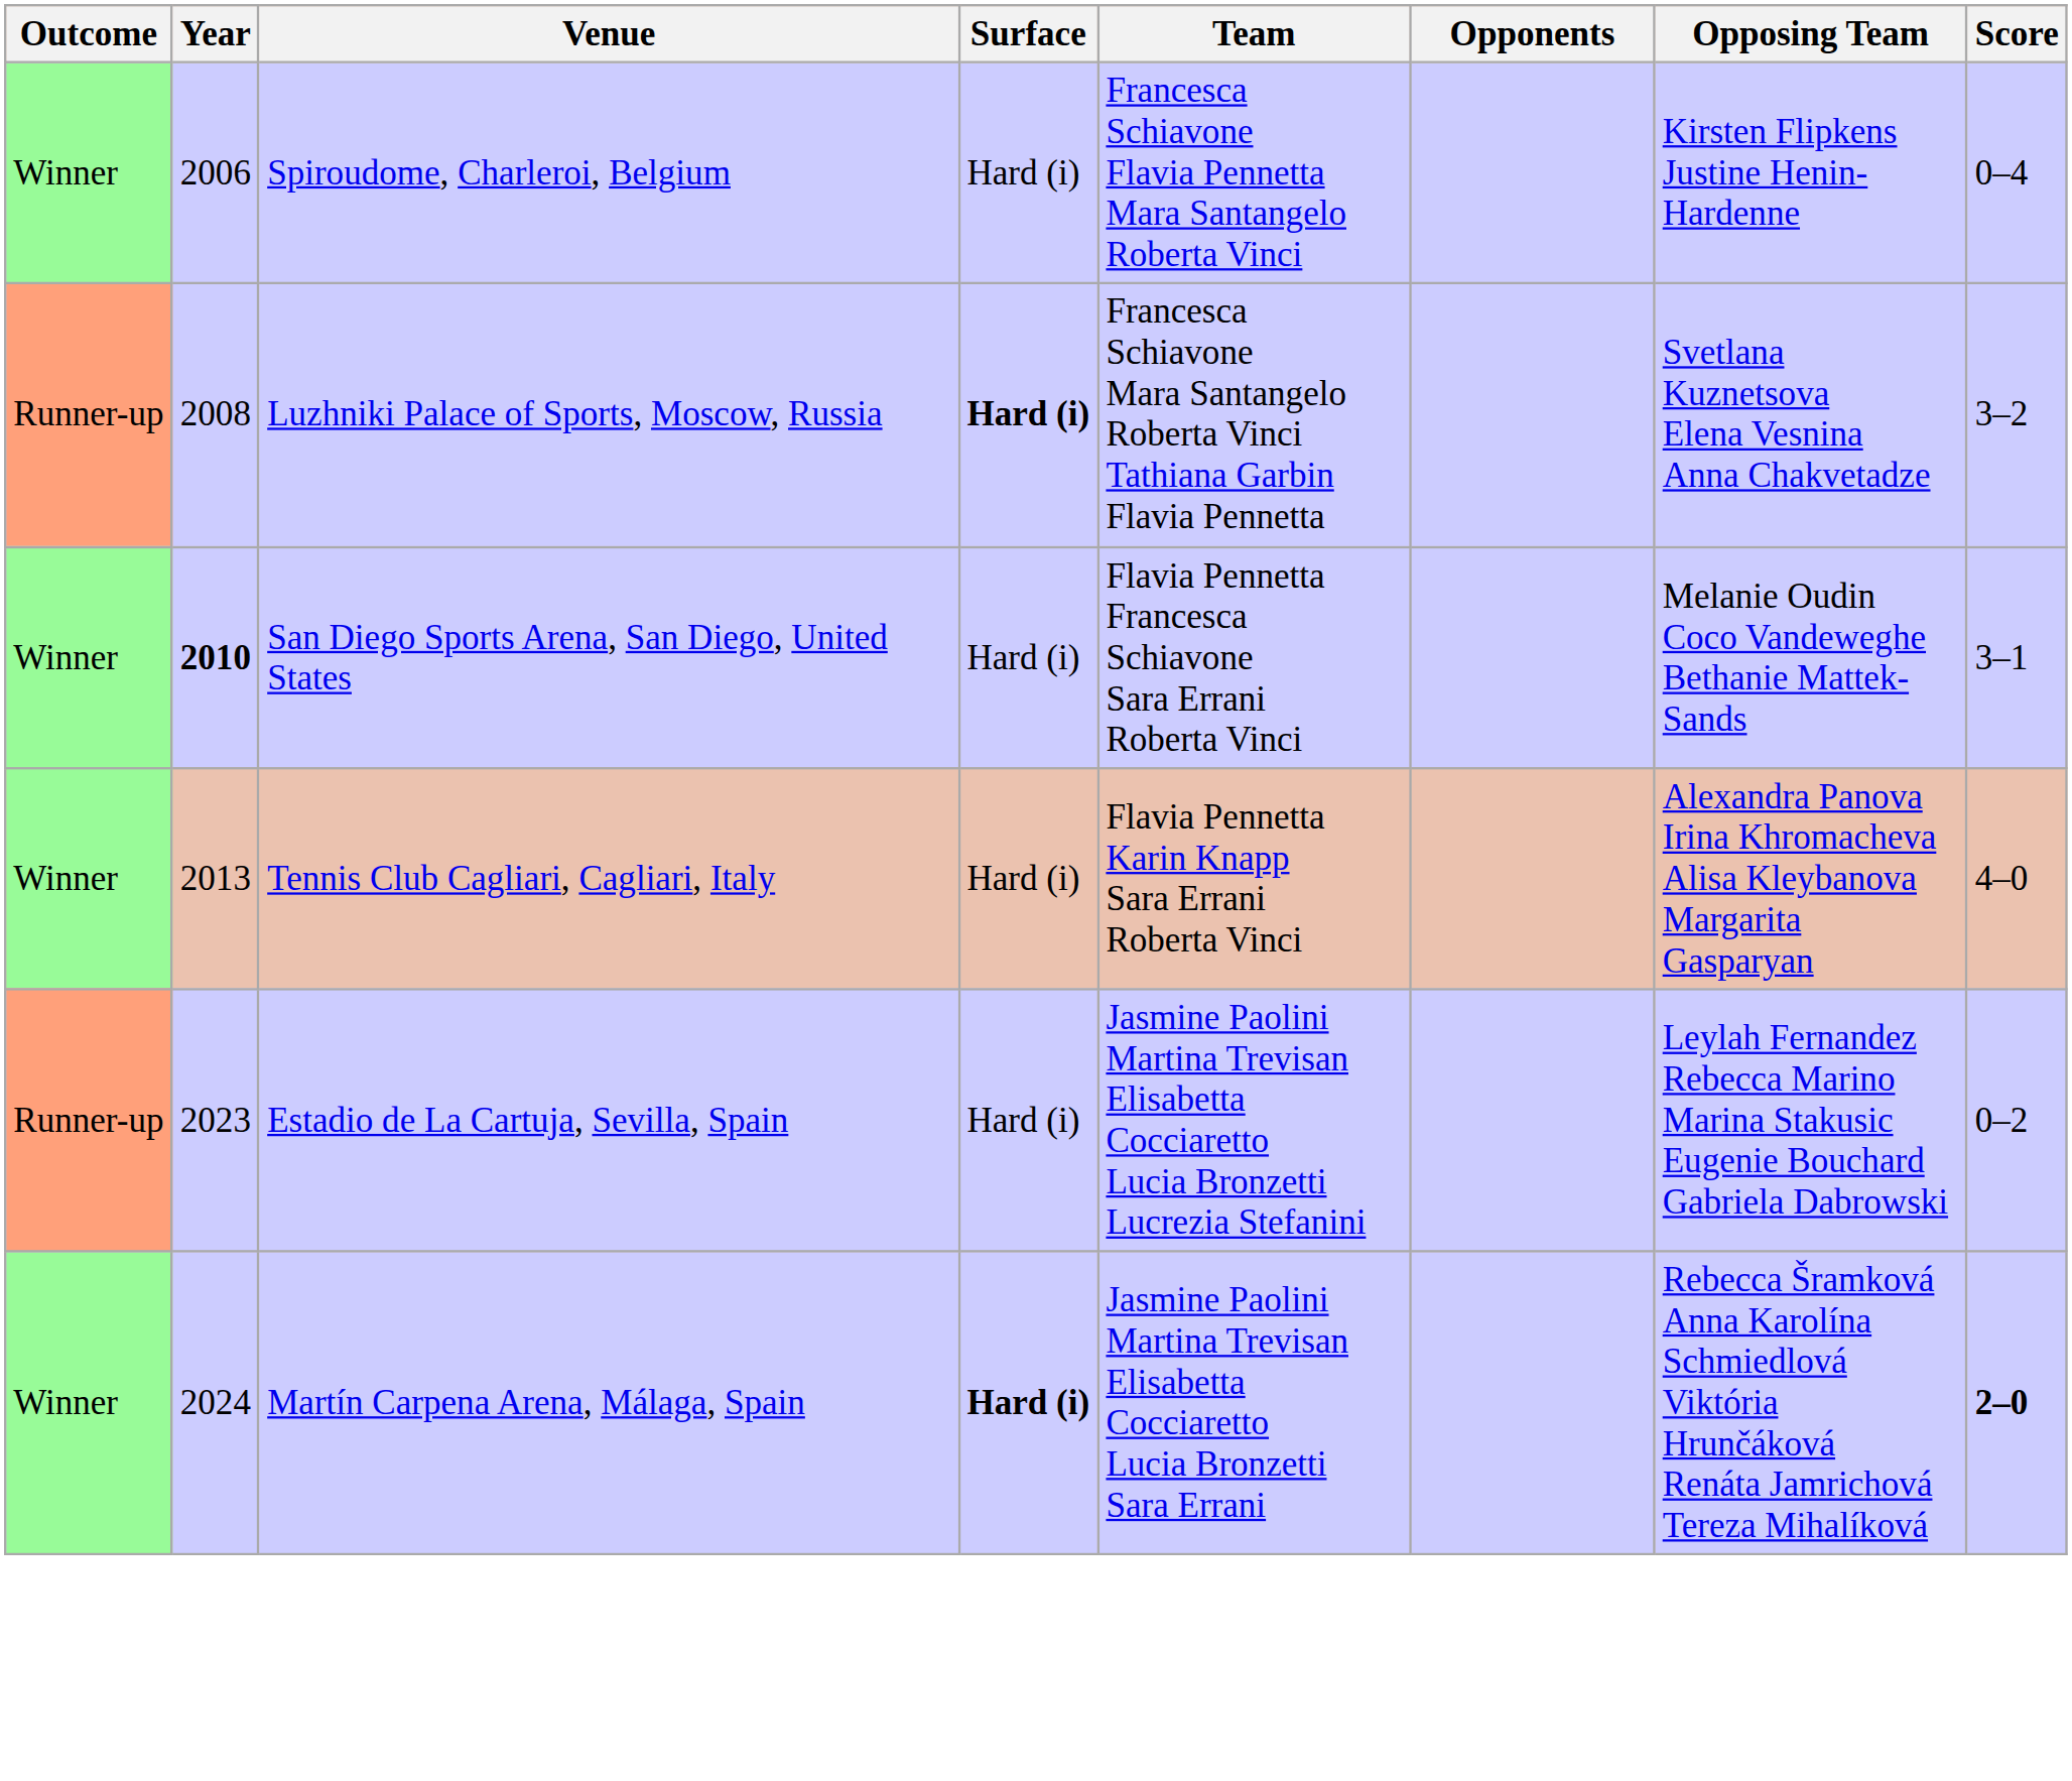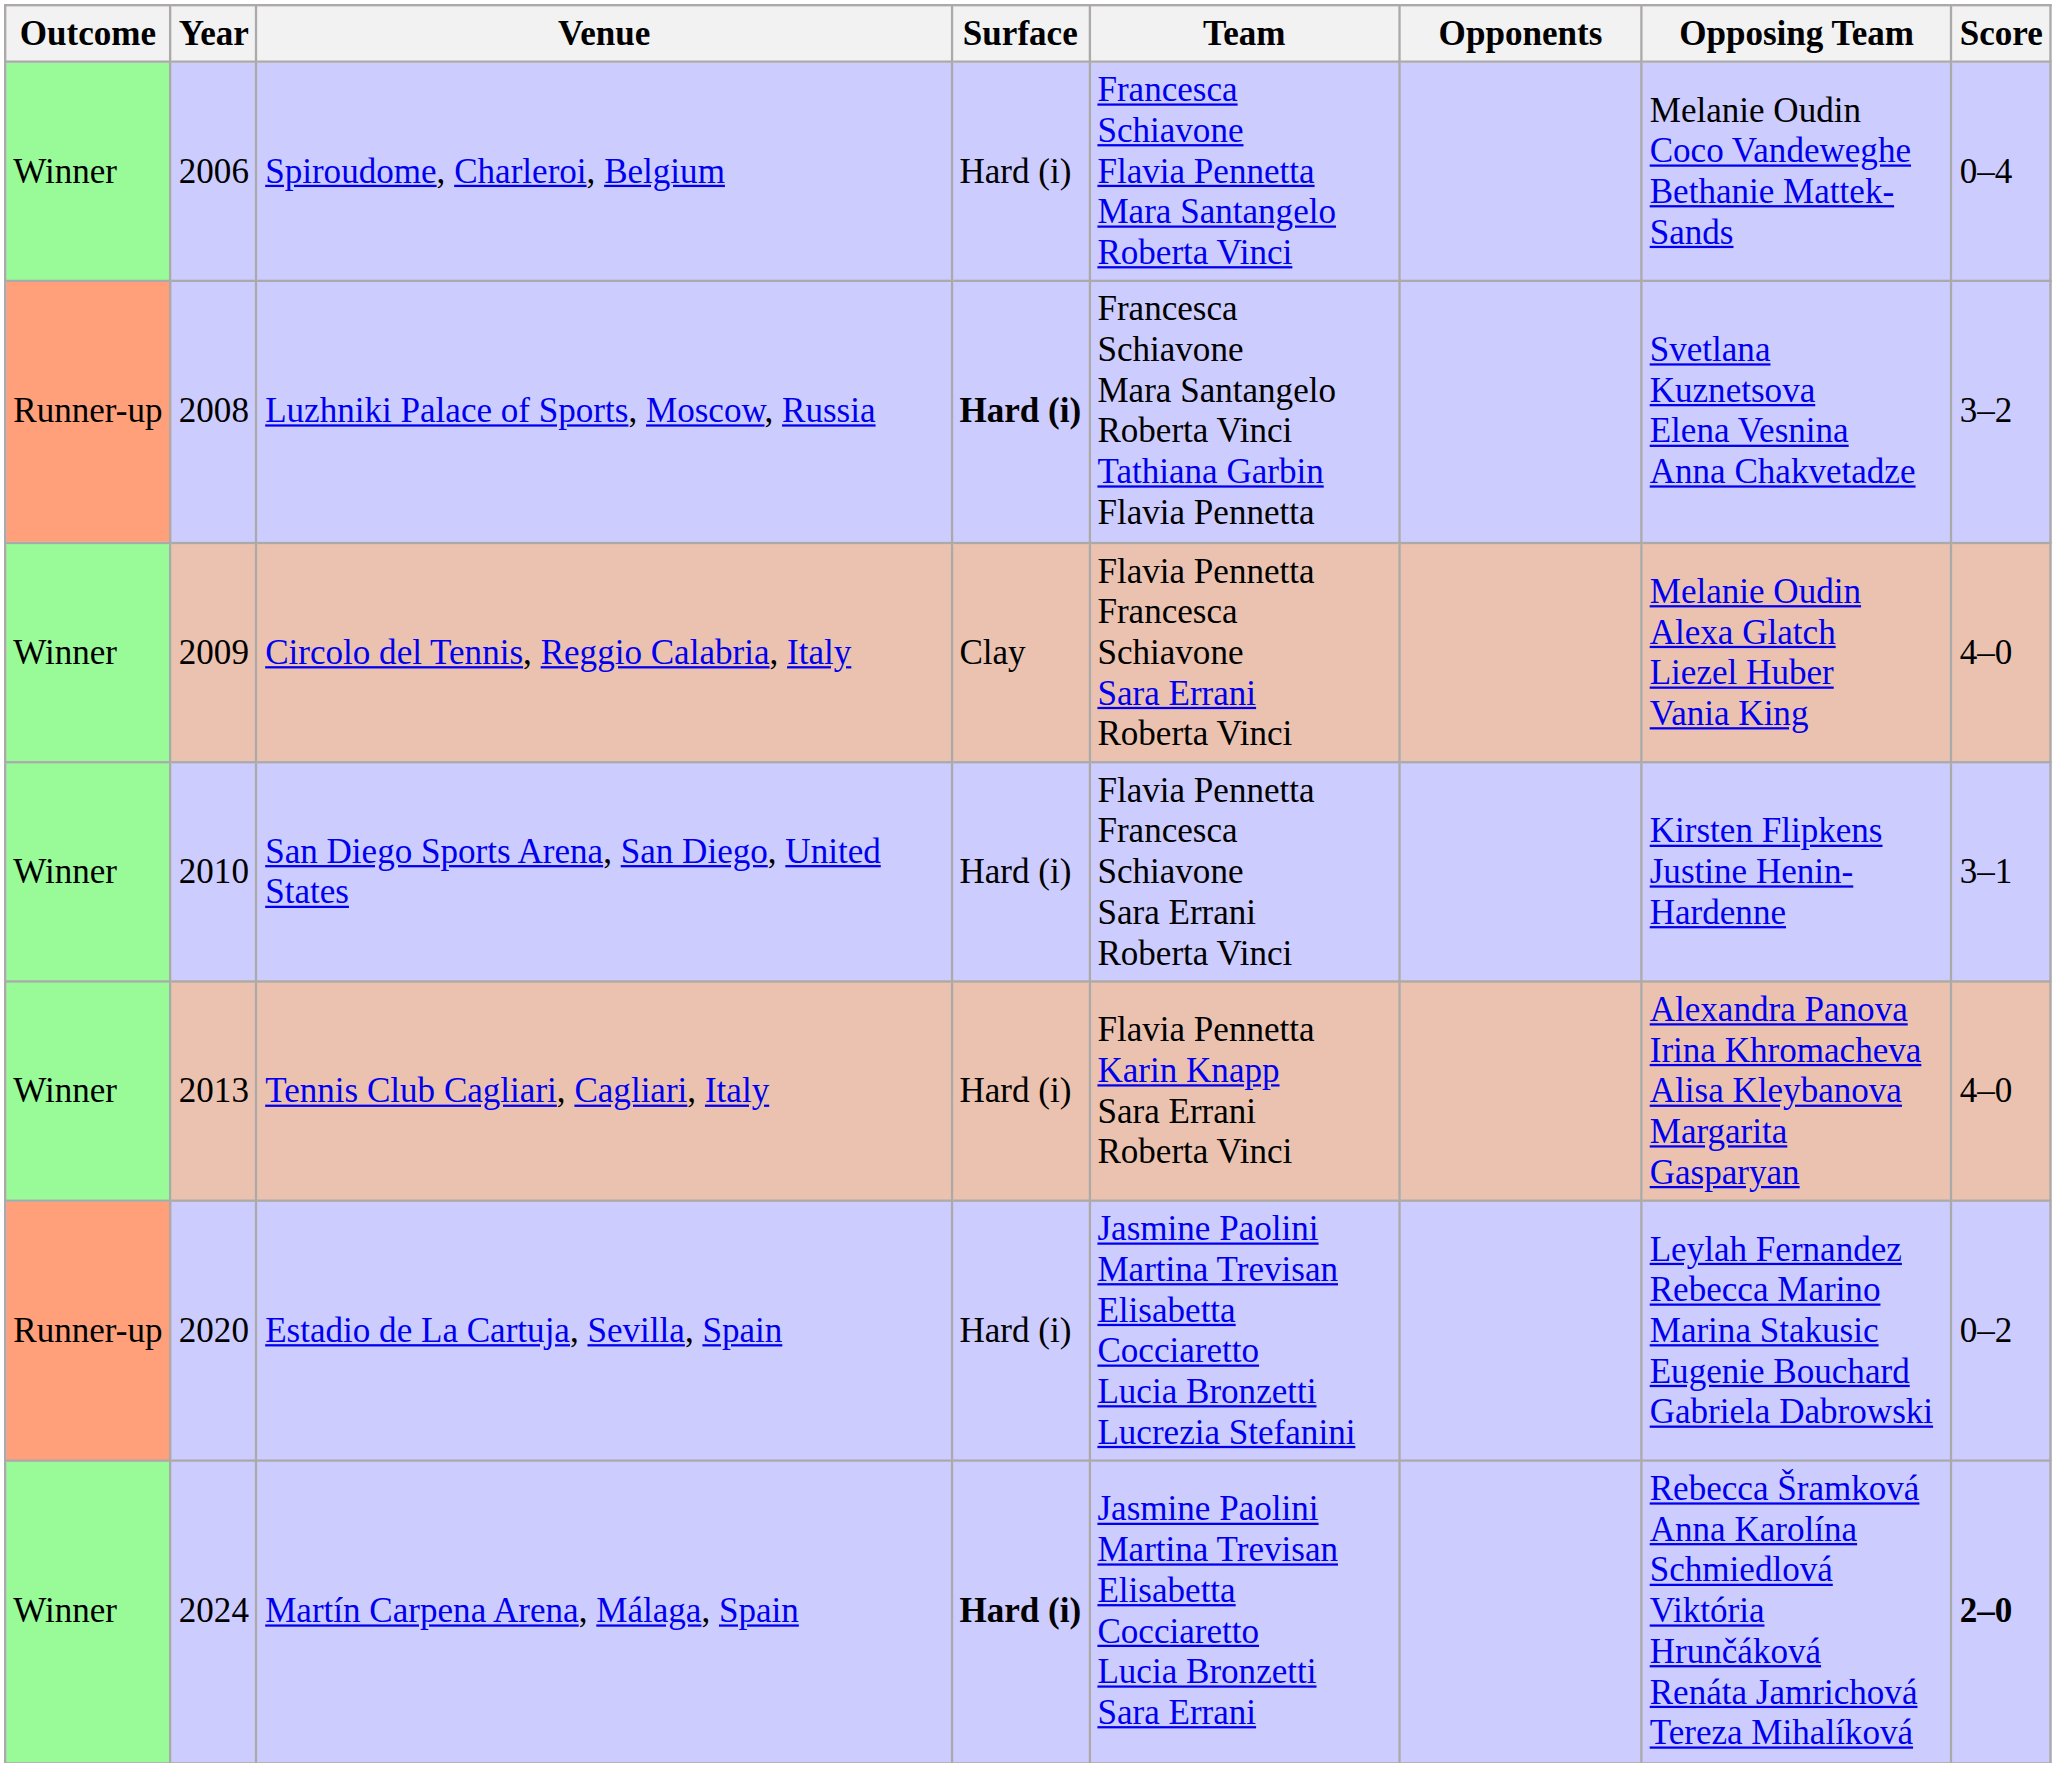Spiroudome, Charleroi, Belgium | Opposing Team: Kirsten Flipkens Justine Henin-Hardenne -> Melanie Oudin Coco Vandeweghe Bethanie Mattek-Sands
+ row: Winner | 2009 | Circolo del Tennis, Reggio Calabria, Italy | Clay | Flavia Pennetta Francesca Schiavone Sara Errani Roberta Vinci | Melanie Oudin Alexa Glatch Liezel Huber Vania King | 4–0
San Diego Sports Arena, San Diego, United States | Year: bold -> normal
San Diego Sports Arena, San Diego, United States | Opposing Team: Melanie Oudin Coco Vandeweghe Bethanie Mattek-Sands -> Kirsten Flipkens Justine Henin-Hardenne
Estadio de La Cartuja, Sevilla, Spain | Year: 2023 -> 2020
